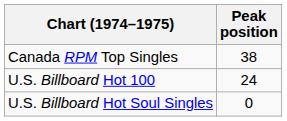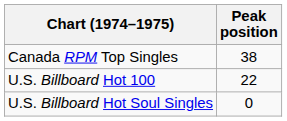U.S. Billboard Hot 100 | Peak position: 24 -> 22
